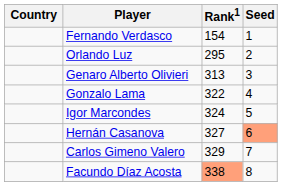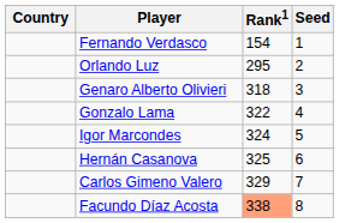Genaro Alberto Olivieri | Rank1: 313 -> 318
Hernán Casanova | Rank1: 327 -> 325
Hernán Casanova | Seed: lightsalmon background -> no background
